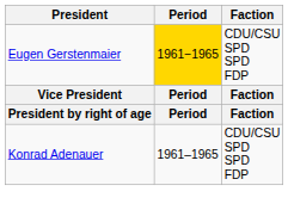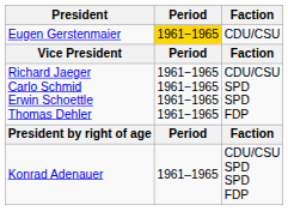Eugen Gerstenmaier | Faction: CDU/CSU SPD SPD FDP -> CDU/CSU
+ row: Richard Jaeger Carlo Schmid Erwin Schoettle Thomas Dehler | 1961−1965 1961−1965 1961−1965 1961−1965 | CDU/CSU SPD SPD FDP
